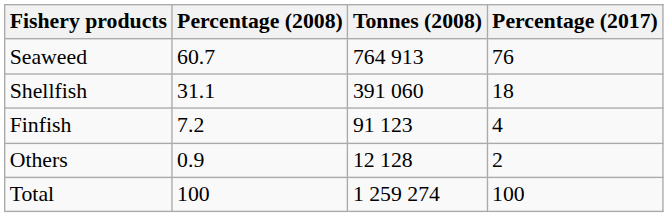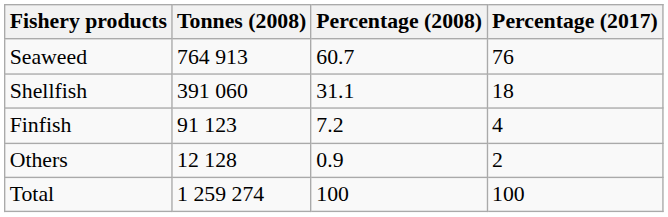columns swapped: Tonnes (2008) <-> Percentage (2008)
